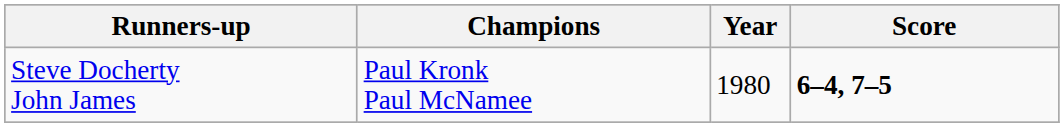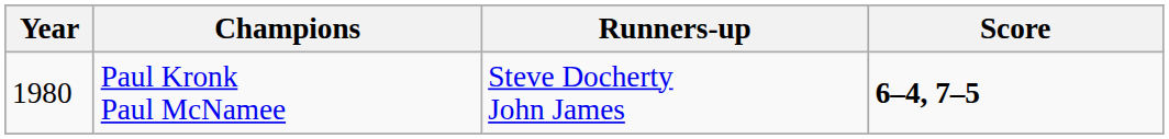columns swapped: Year <-> Runners-up
